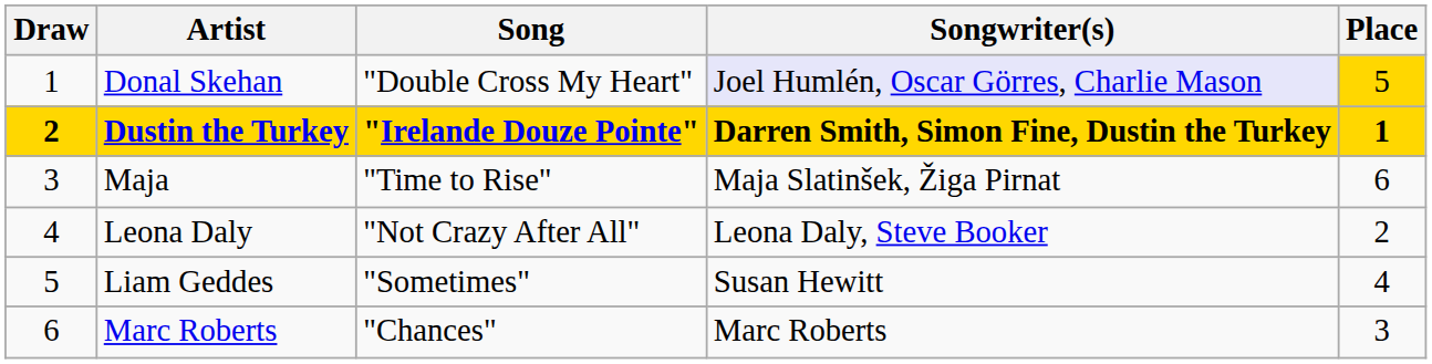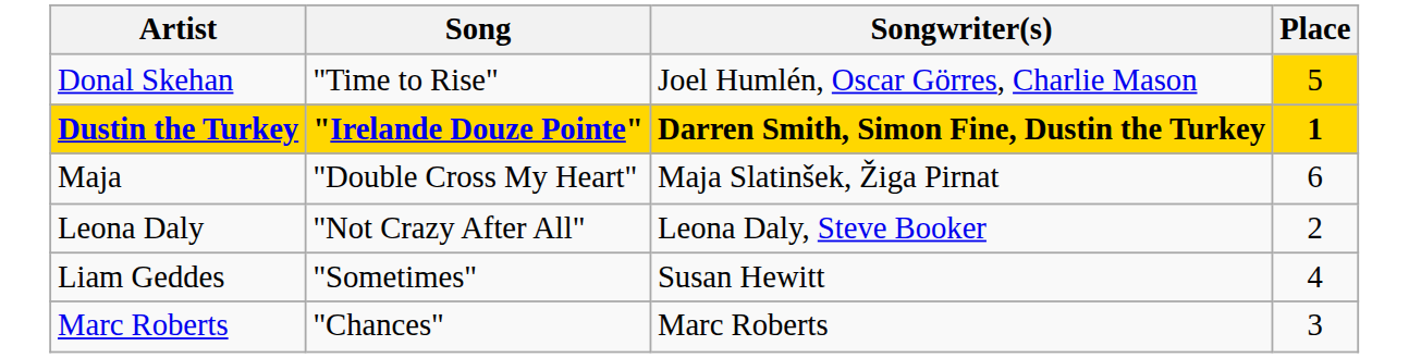- column: Draw | 1 | 2 | 3 | 4 | 5 | 6
Donal Skehan | Song: "Double Cross My Heart" -> "Time to Rise"
Donal Skehan | Songwriter(s): lavender background -> no background
Maja | Song: "Time to Rise" -> "Double Cross My Heart"
